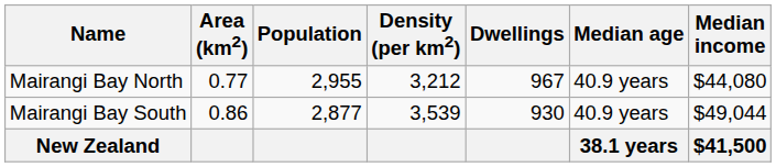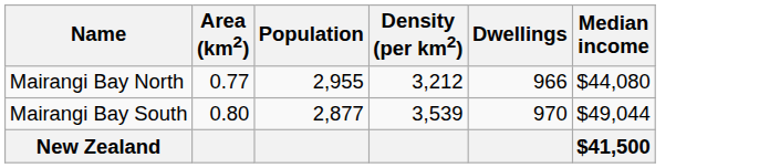- column: Median age | 40.9 years | 40.9 years | 38.1 years
Mairangi Bay North | Dwellings: 967 -> 966
Mairangi Bay South | Area (km2): 0.86 -> 0.80
Mairangi Bay South | Dwellings: 930 -> 970
